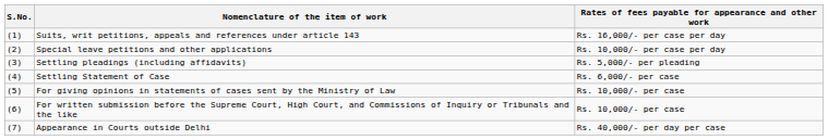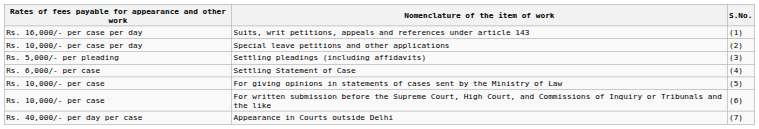columns swapped: S.No. <-> Rates of fees payable for appearance and other work
